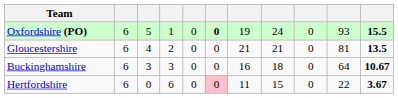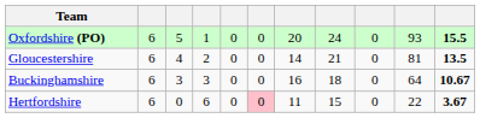Oxfordshire (PO) | column 6: bold -> normal
Oxfordshire (PO) | column 7: 19 -> 20
Gloucestershire | column 7: 21 -> 14
